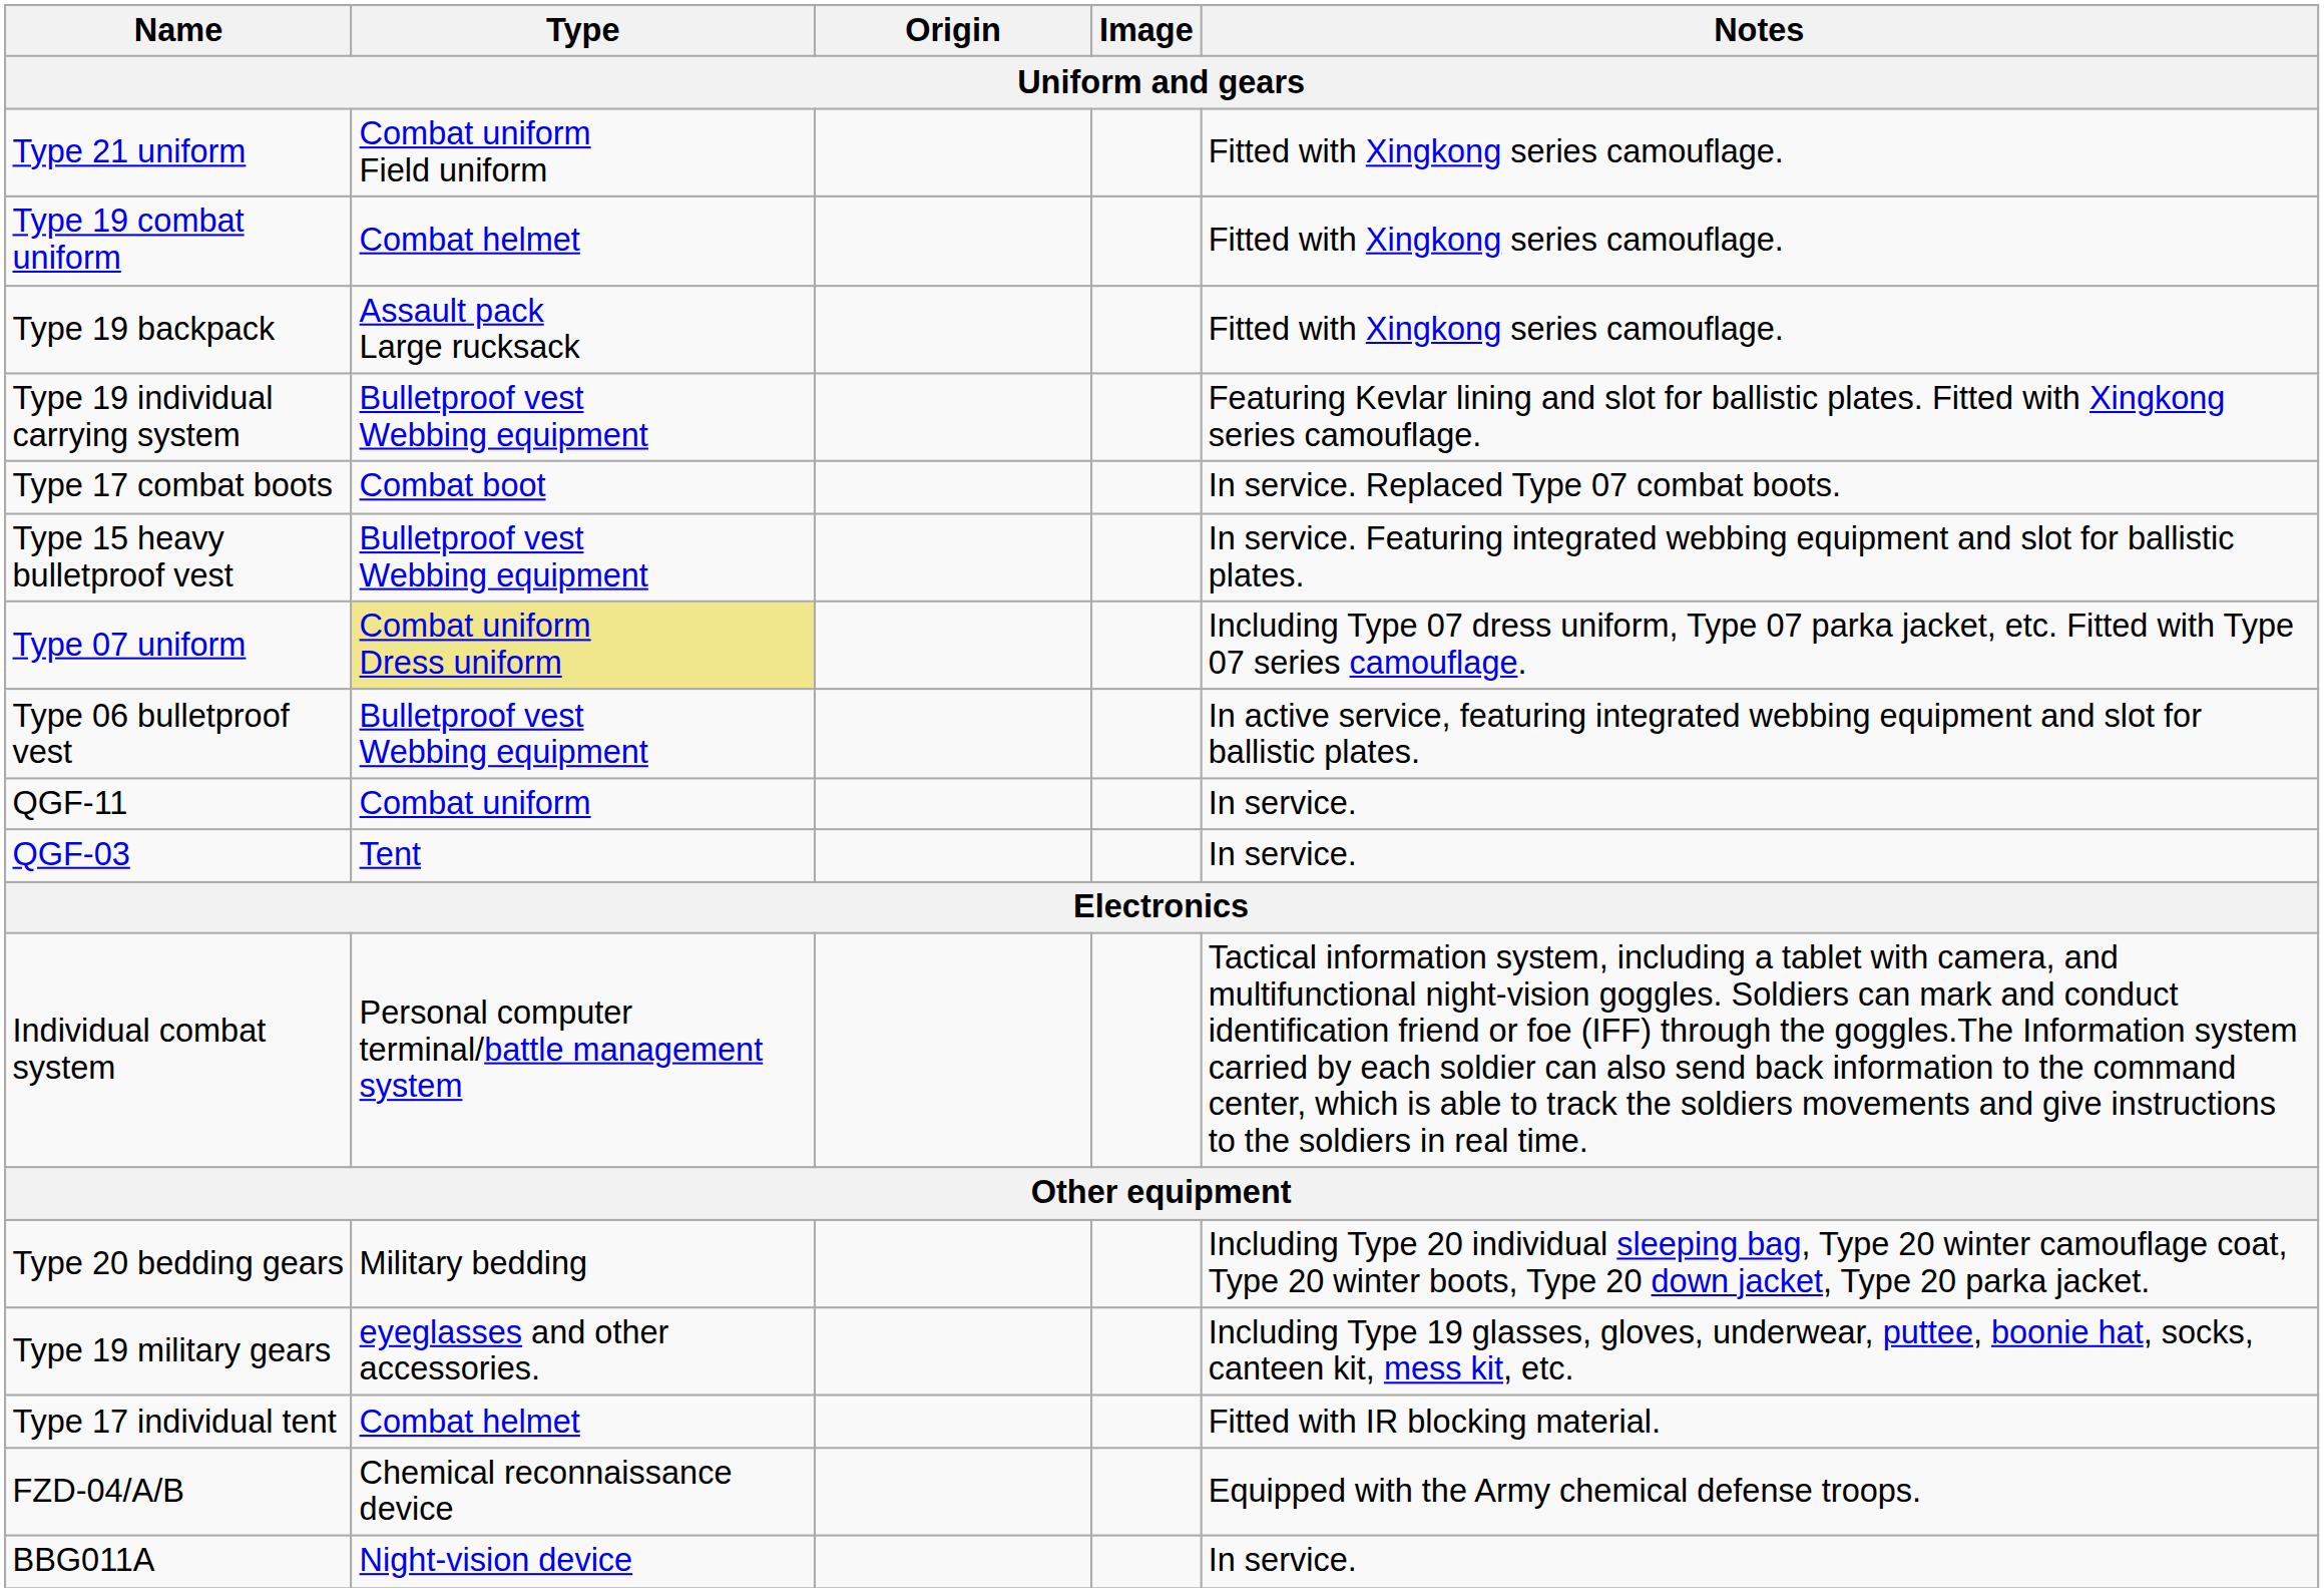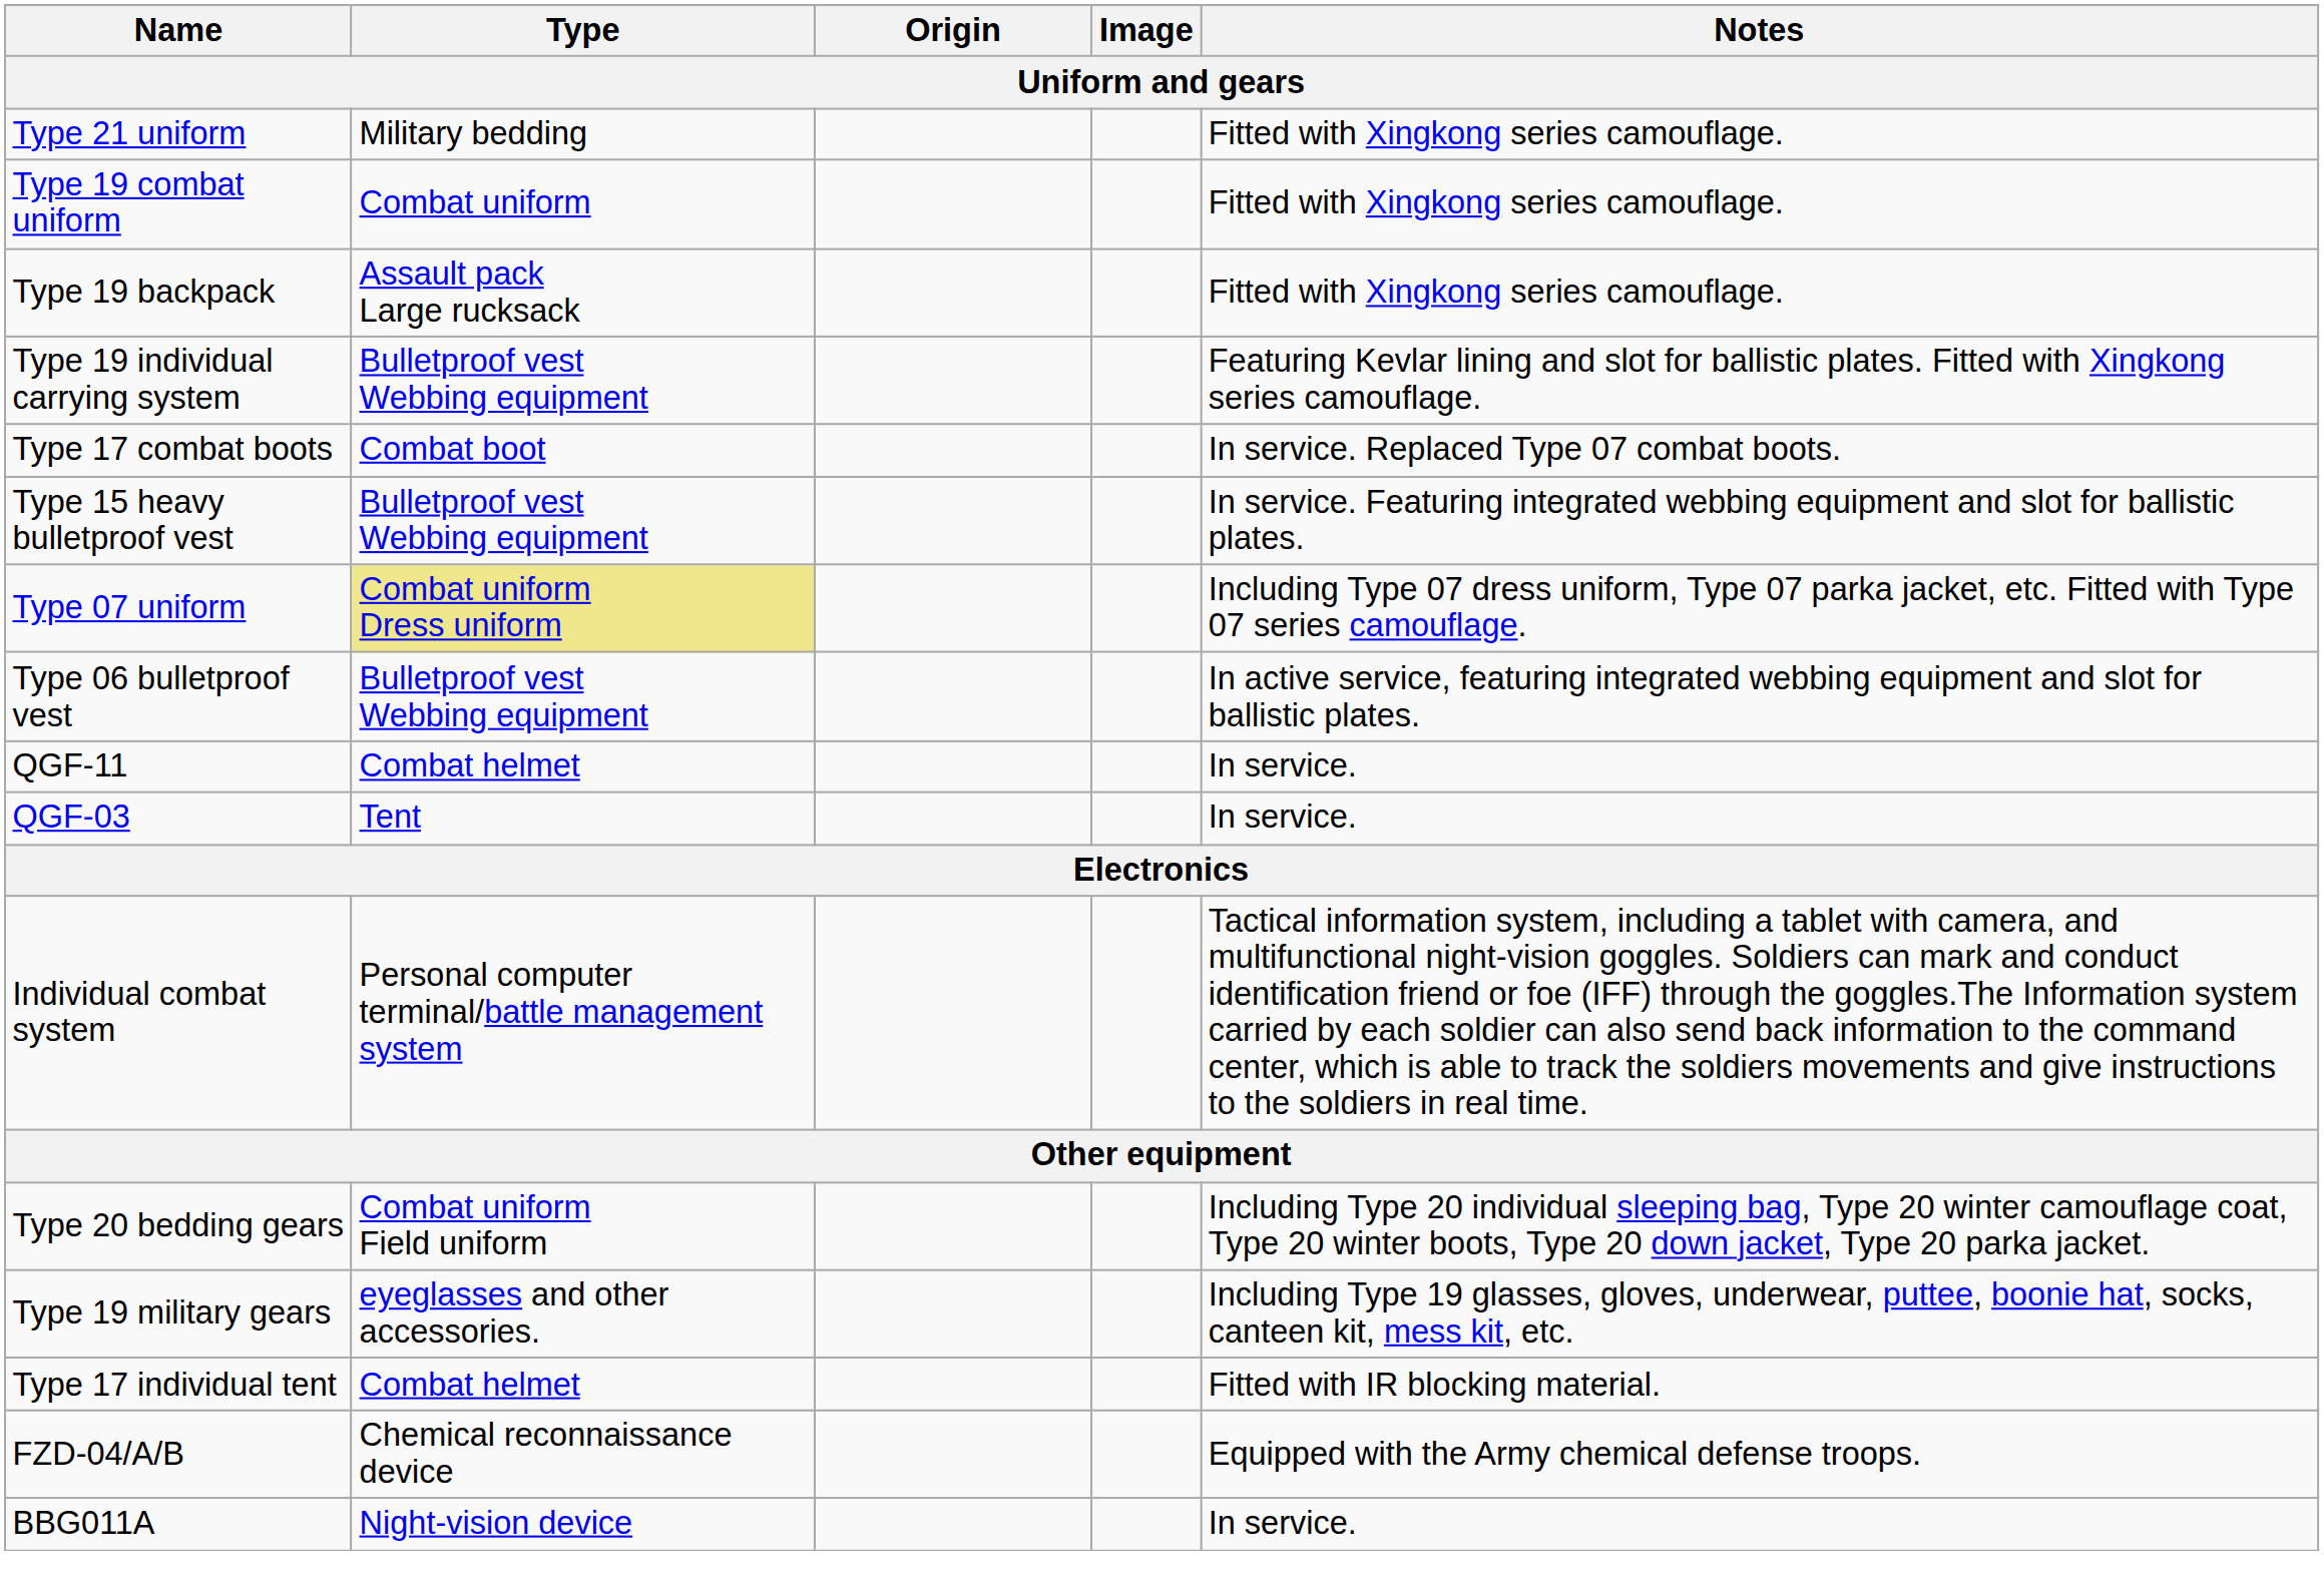Type 21 uniform | Type / Uniform and gears: Combat uniform Field uniform -> Military bedding
Type 19 combat uniform | Type / Uniform and gears: Combat helmet -> Combat uniform
QGF-11 | Type / Uniform and gears: Combat uniform -> Combat helmet
Type 20 bedding gears | Type / Uniform and gears: Military bedding -> Combat uniform Field uniform
